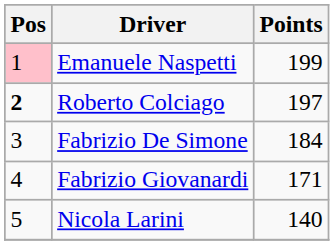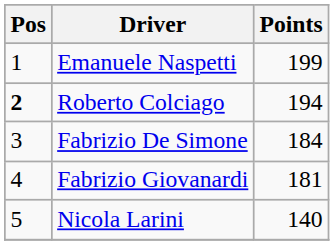Emanuele Naspetti | Pos: pink background -> no background
Roberto Colciago | Points: 197 -> 194
Fabrizio Giovanardi | Points: 171 -> 181
